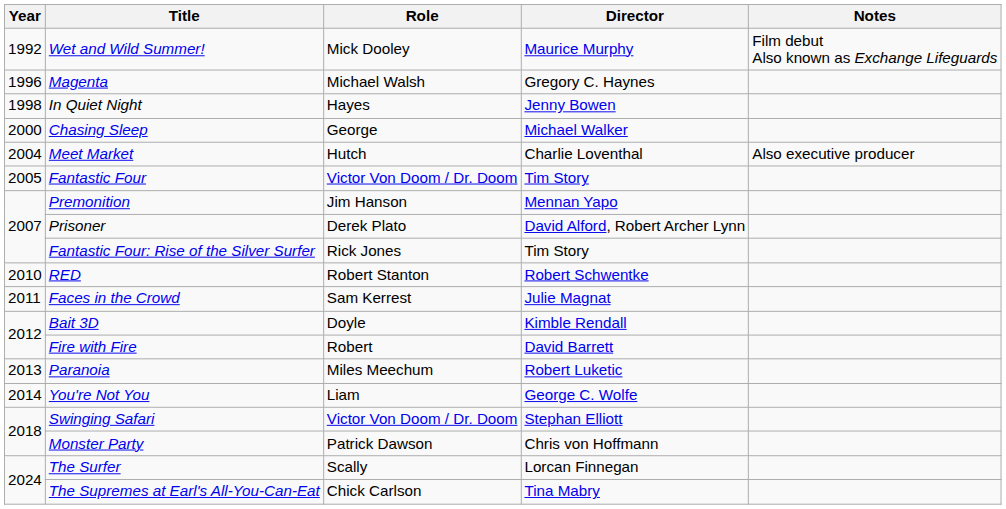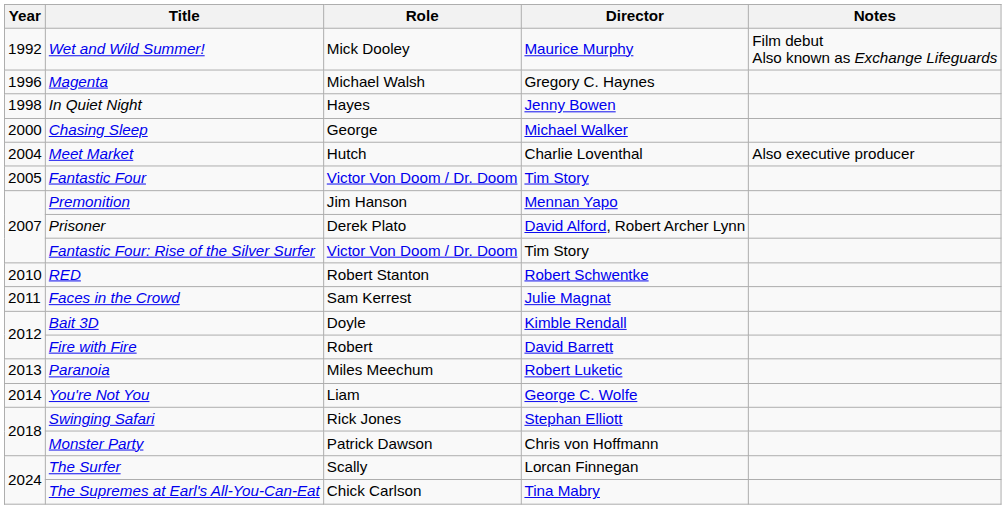Fantastic Four: Rise of the Silver Surfer | Role: Rick Jones -> Victor Von Doom / Dr. Doom
Swinging Safari | Role: Victor Von Doom / Dr. Doom -> Rick Jones
